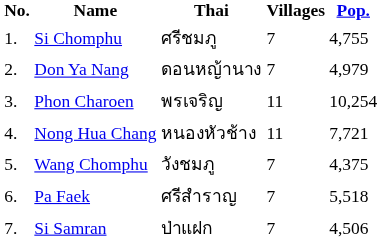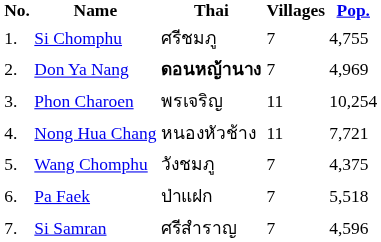Don Ya Nang | Thai: normal -> bold
Don Ya Nang | Pop.: 4,979 -> 4,969
Pa Faek | Thai: ศรีสำราญ -> ป่าแฝก
Si Samran | Thai: ป่าแฝก -> ศรีสำราญ
Si Samran | Pop.: 4,506 -> 4,596
